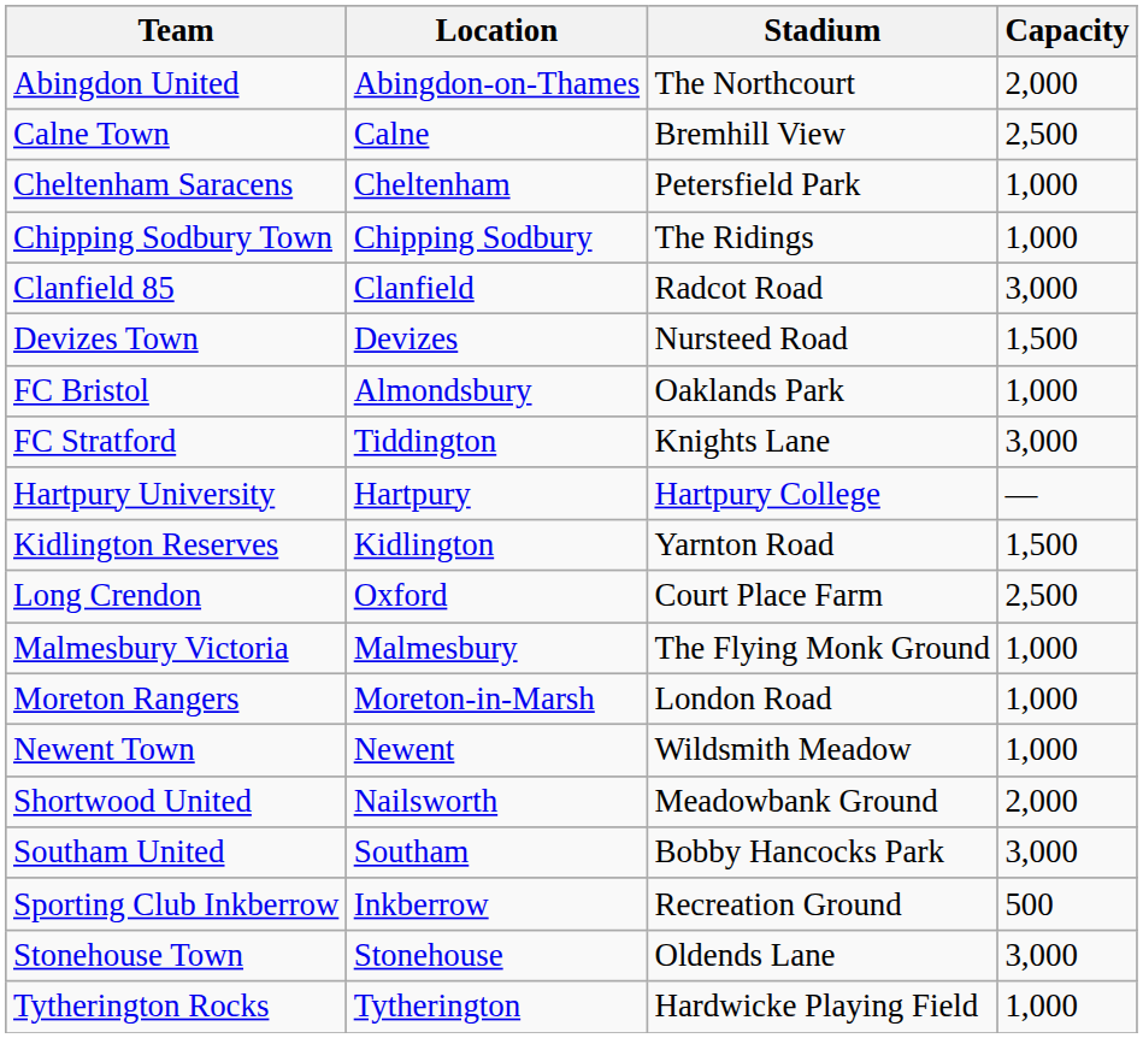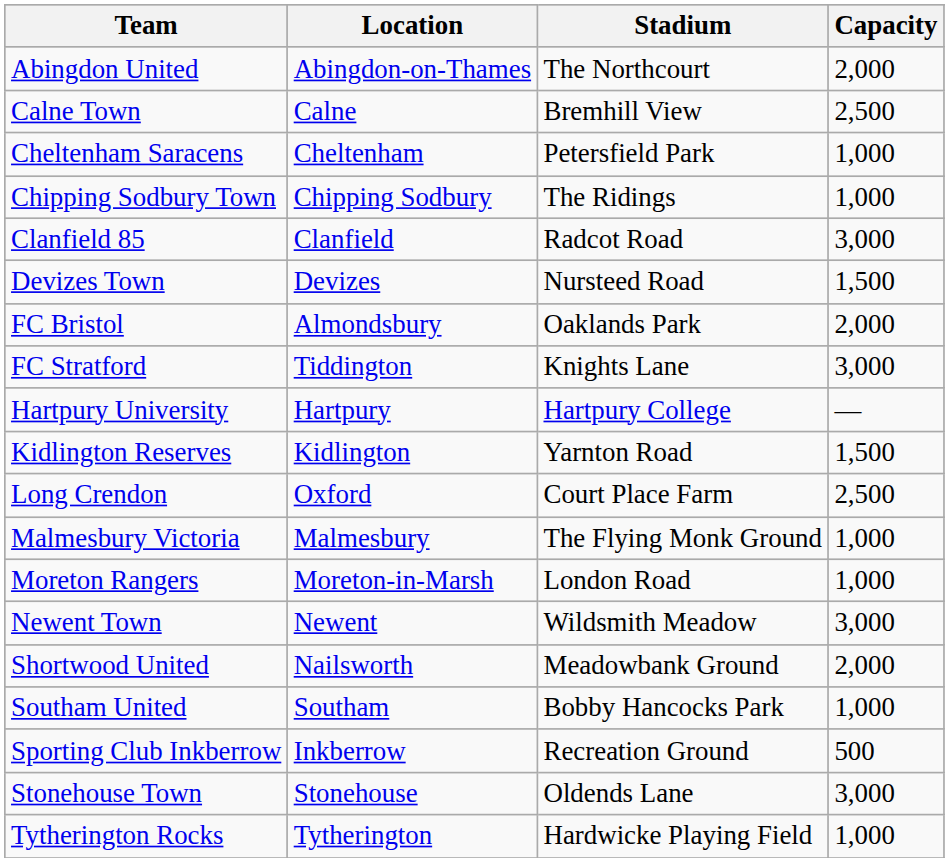FC Bristol | Capacity: 1,000 -> 2,000
Newent Town | Capacity: 1,000 -> 3,000
Southam United | Capacity: 3,000 -> 1,000
